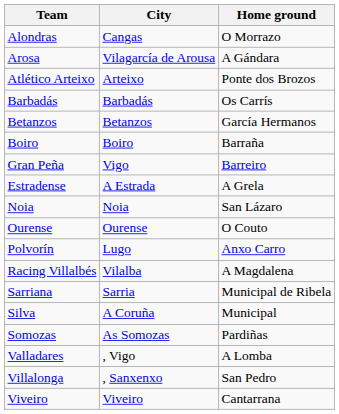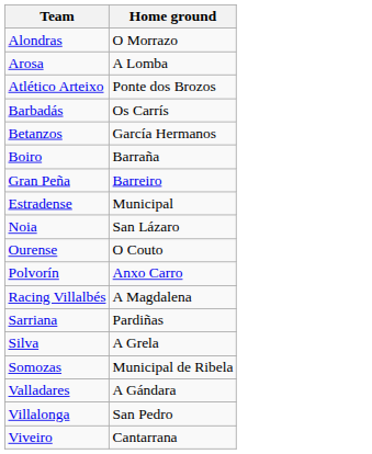- column: City | Cangas | Vilagarcía de Arousa | Arteixo | Barbadás | Betanzos | Boiro | Vigo | A Estrada | Noia | Ourense | Lugo | Vilalba | Sarria | A Coruña | As Somozas | , Vigo | , Sanxenxo | Viveiro
Arosa | Home ground: A Gándara -> A Lomba
Estradense | Home ground: A Grela -> Municipal
Sarriana | Home ground: Municipal de Ribela -> Pardiñas
Silva | Home ground: Municipal -> A Grela
Somozas | Home ground: Pardiñas -> Municipal de Ribela
Valladares | Home ground: A Lomba -> A Gándara
